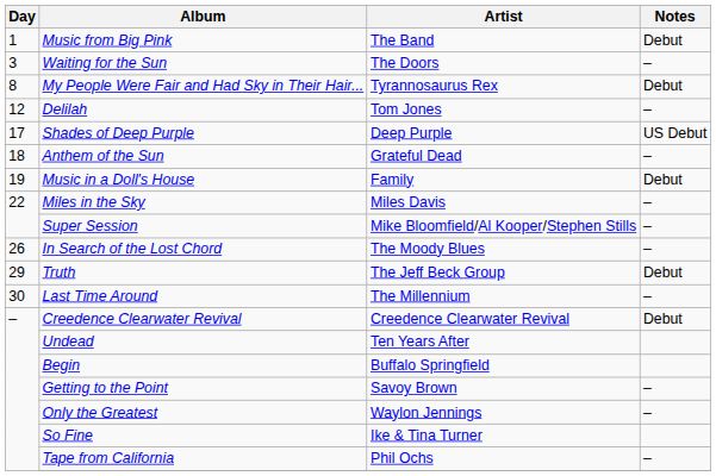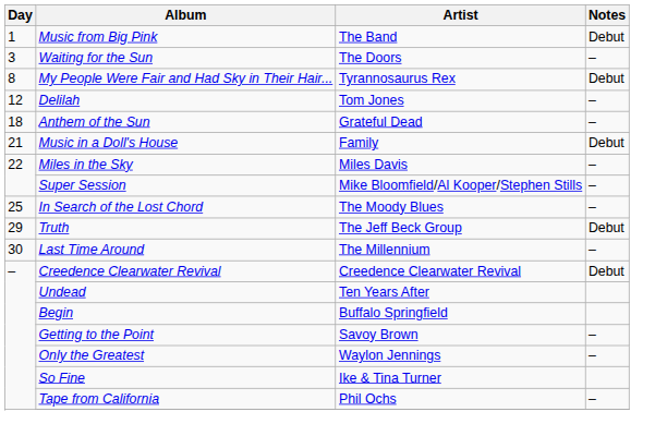- row: 17 | Shades of Deep Purple | Deep Purple | US Debut
Music in a Doll's House | Day: 19 -> 21
In Search of the Lost Chord | Day: 26 -> 25
